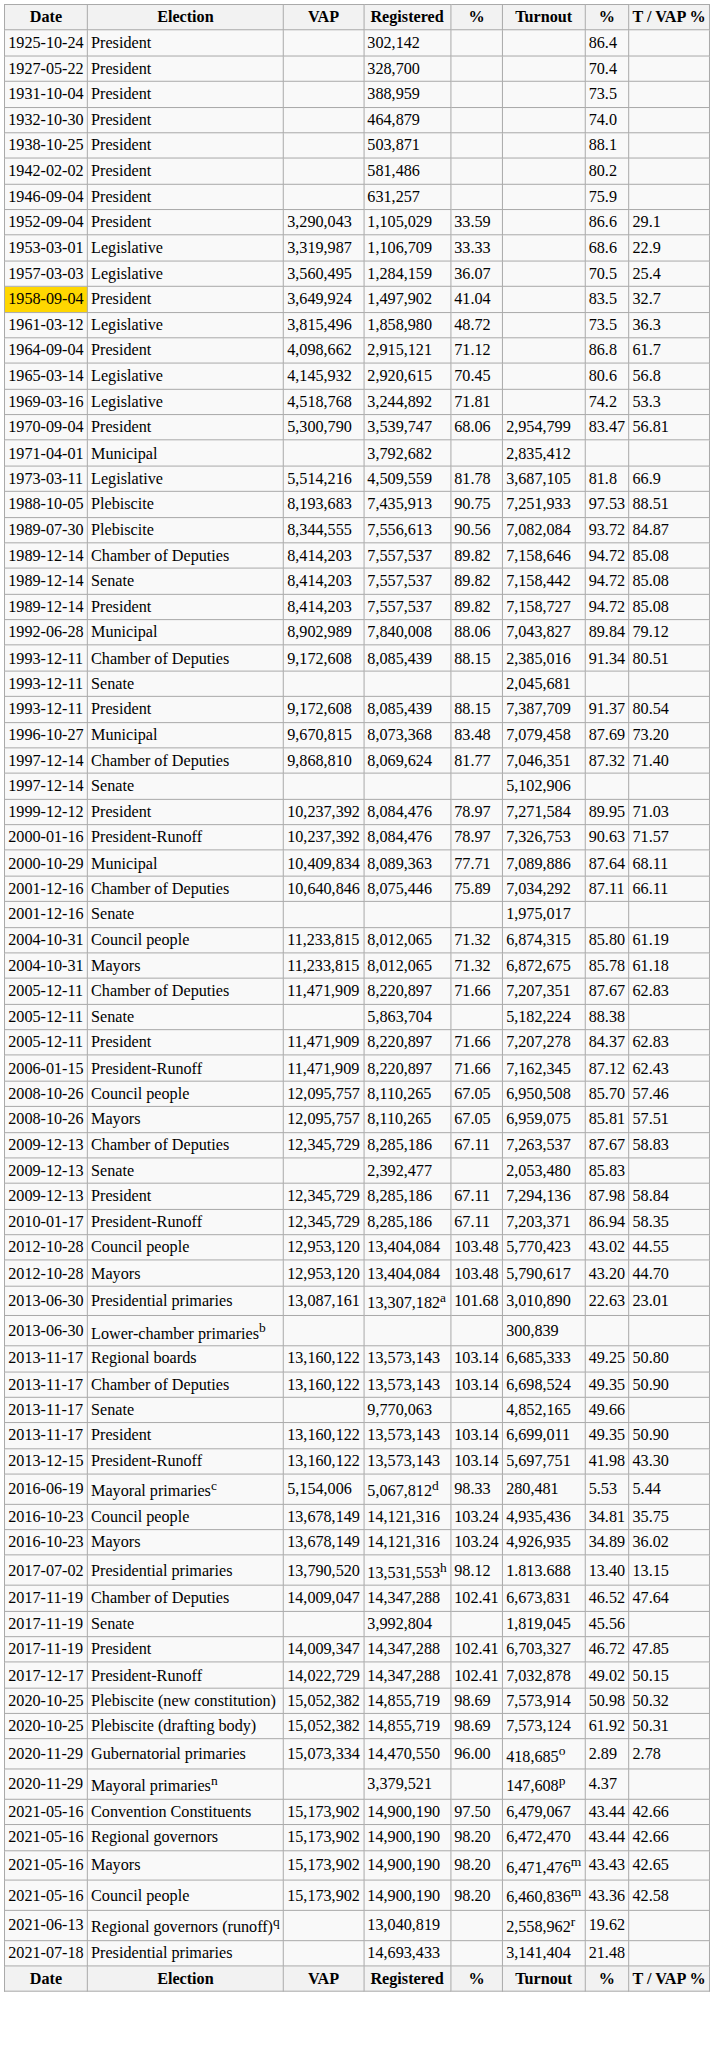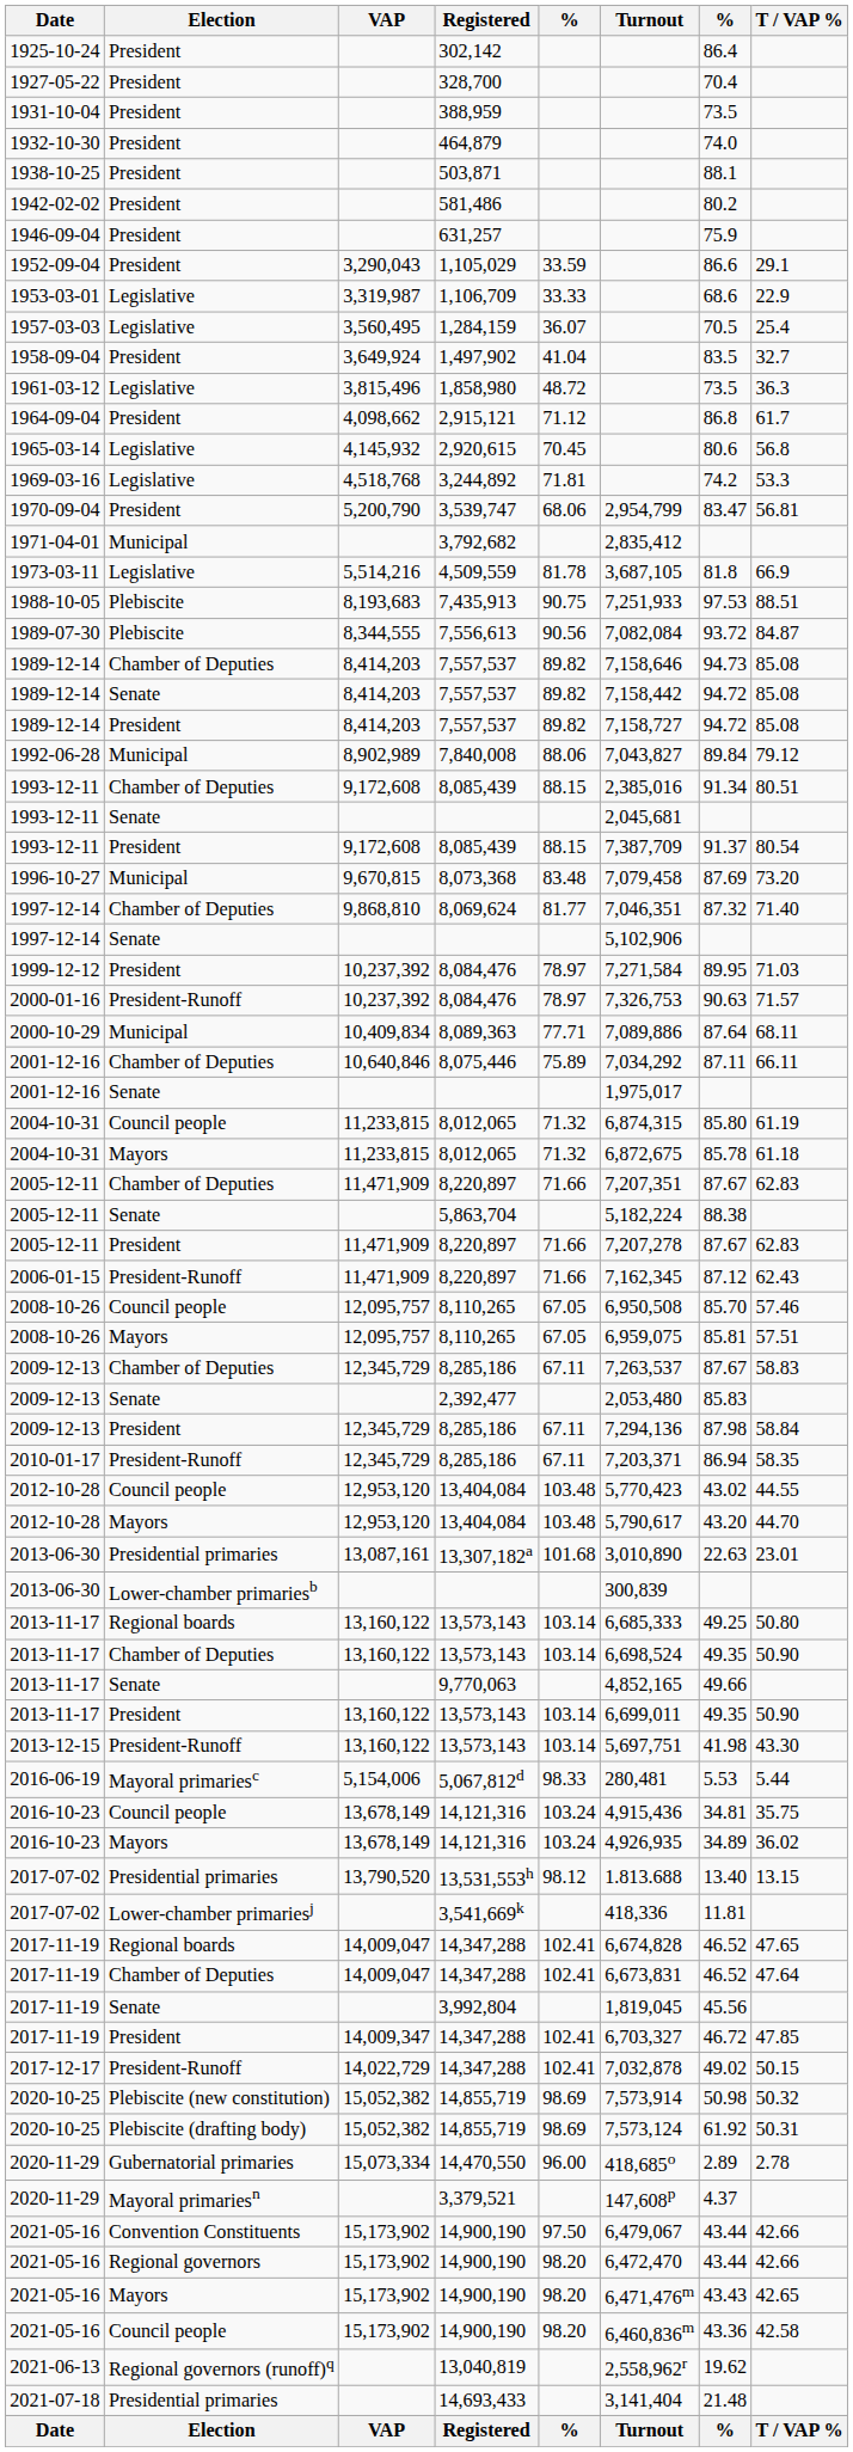1,497,902 | Date: gold background -> no background
3,539,747 | VAP: 5,300,790 -> 5,200,790
Chamber of Deputies / 7,557,537 | column 7: 94.72 -> 94.73
President / 8,220,897 | column 7: 84.37 -> 87.67
Council people / 14,121,316 | Turnout: 4,935,436 -> 4,915,436
+ row: 2017-07-02 | Lower-chamber primariesj | 3,541,669k | 418,336 | 11.81
+ row: 2017-11-19 | Regional boards | 14,009,047 | 14,347,288 | 102.41 | 6,674,828 | 46.52 | 47.65
